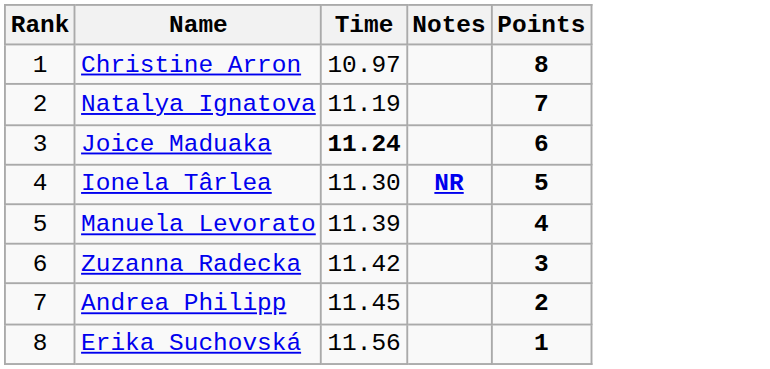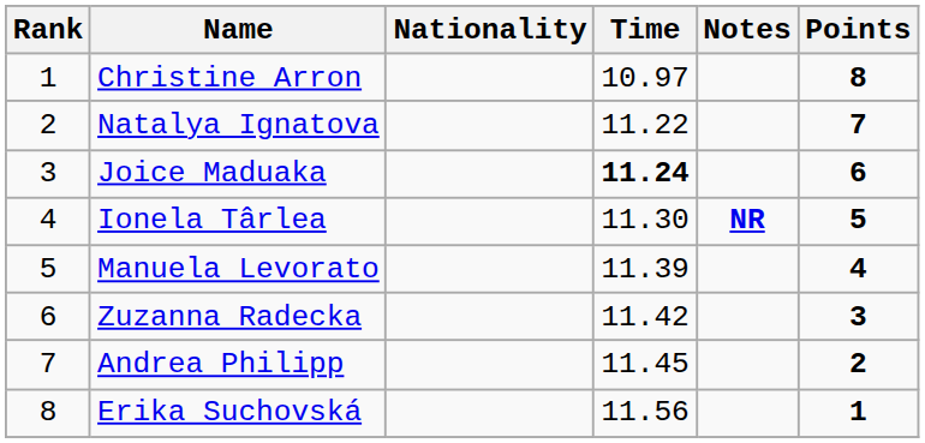+ column: Nationality
Natalya Ignatova | Time: 11.19 -> 11.22
